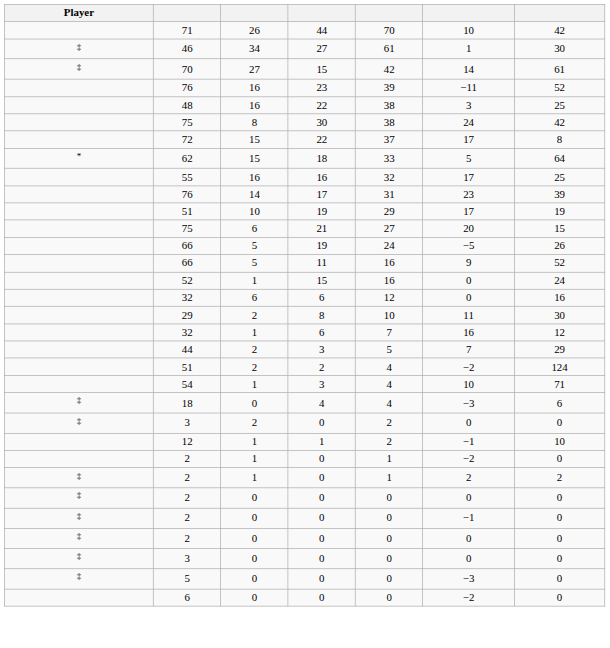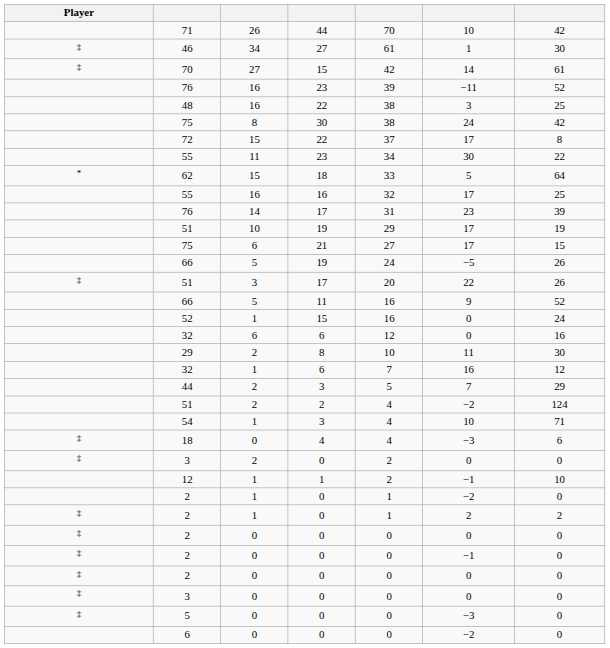+ row: 55 | 11 | 23 | 34 | 30 | 22
75 / 6 | column 6: 20 -> 17
+ row: ‡ | 51 | 3 | 17 | 20 | 22 | 26
